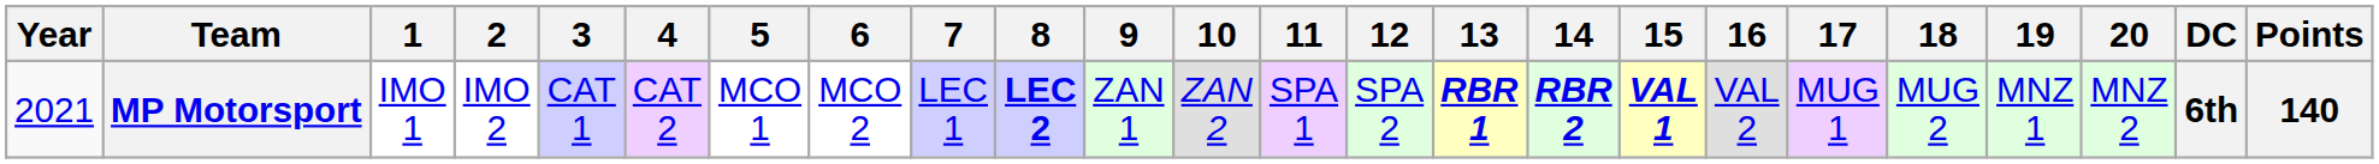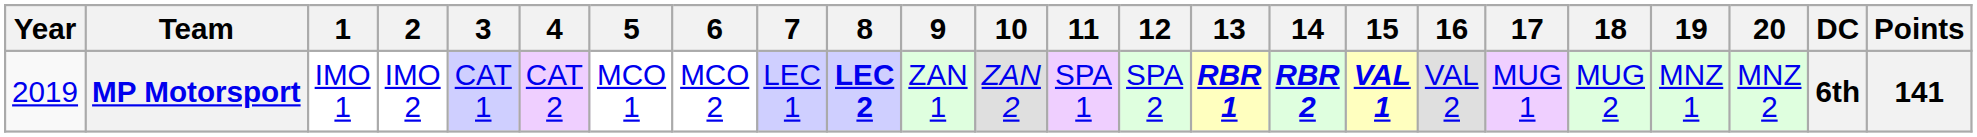MP Motorsport | Year: 2021 -> 2019
MP Motorsport | Points: 140 -> 141
